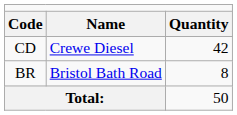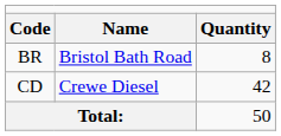rows swapped: BR <-> CD
